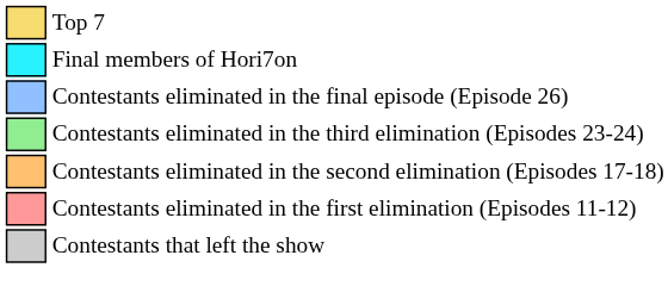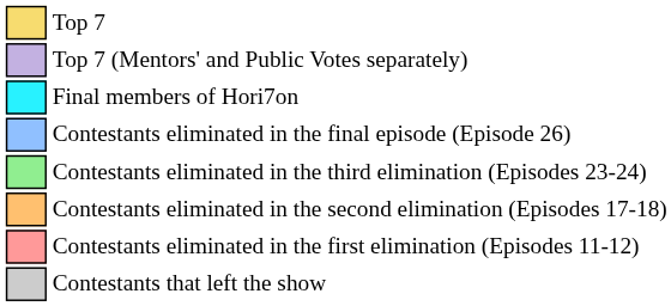+ row: Top 7 (Mentors' and Public Votes separately)
